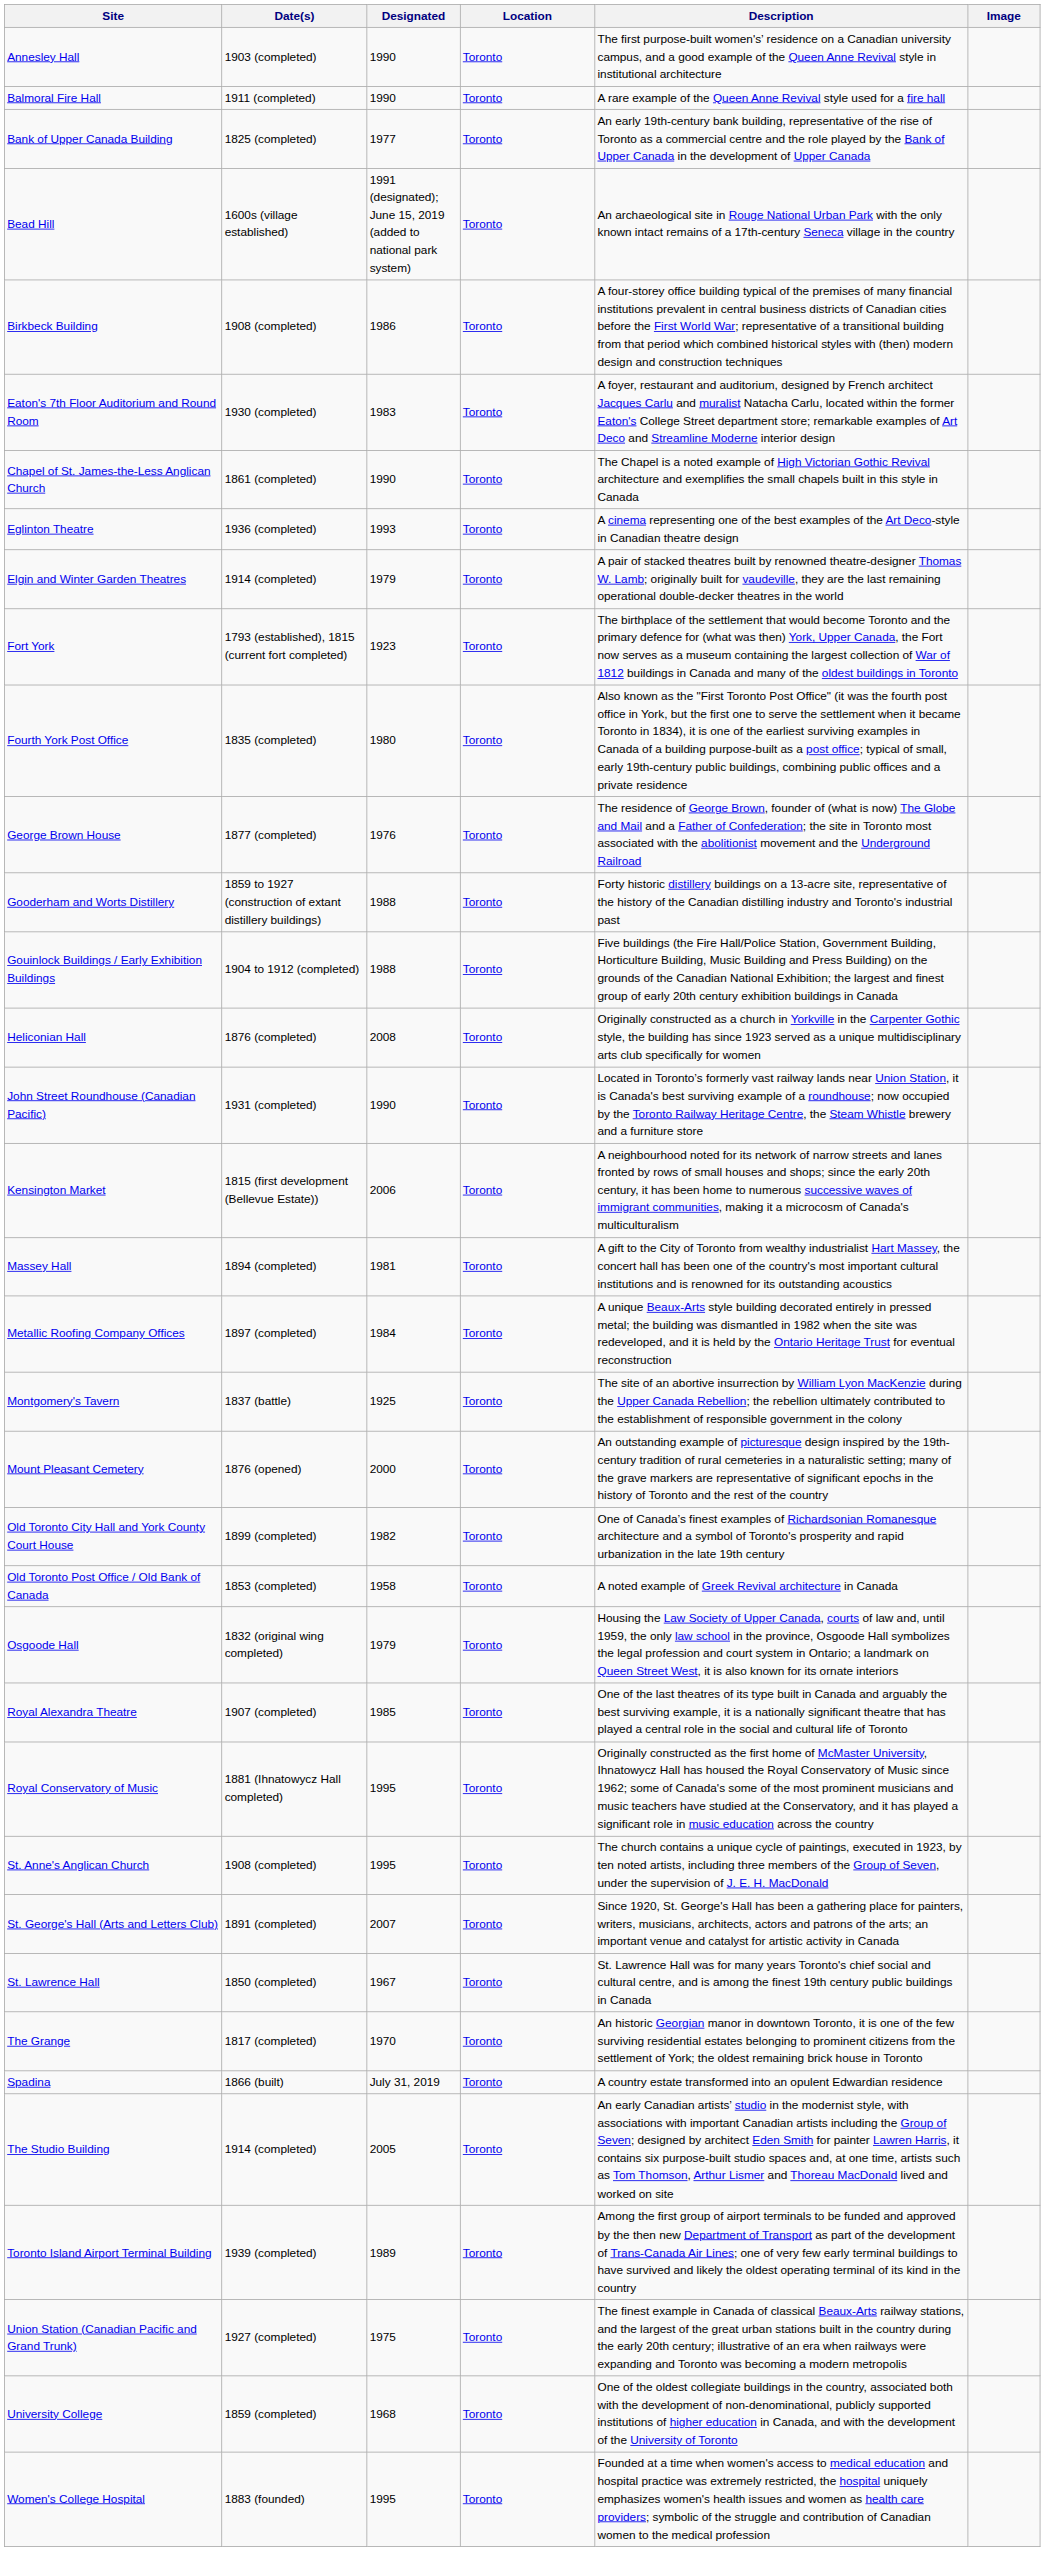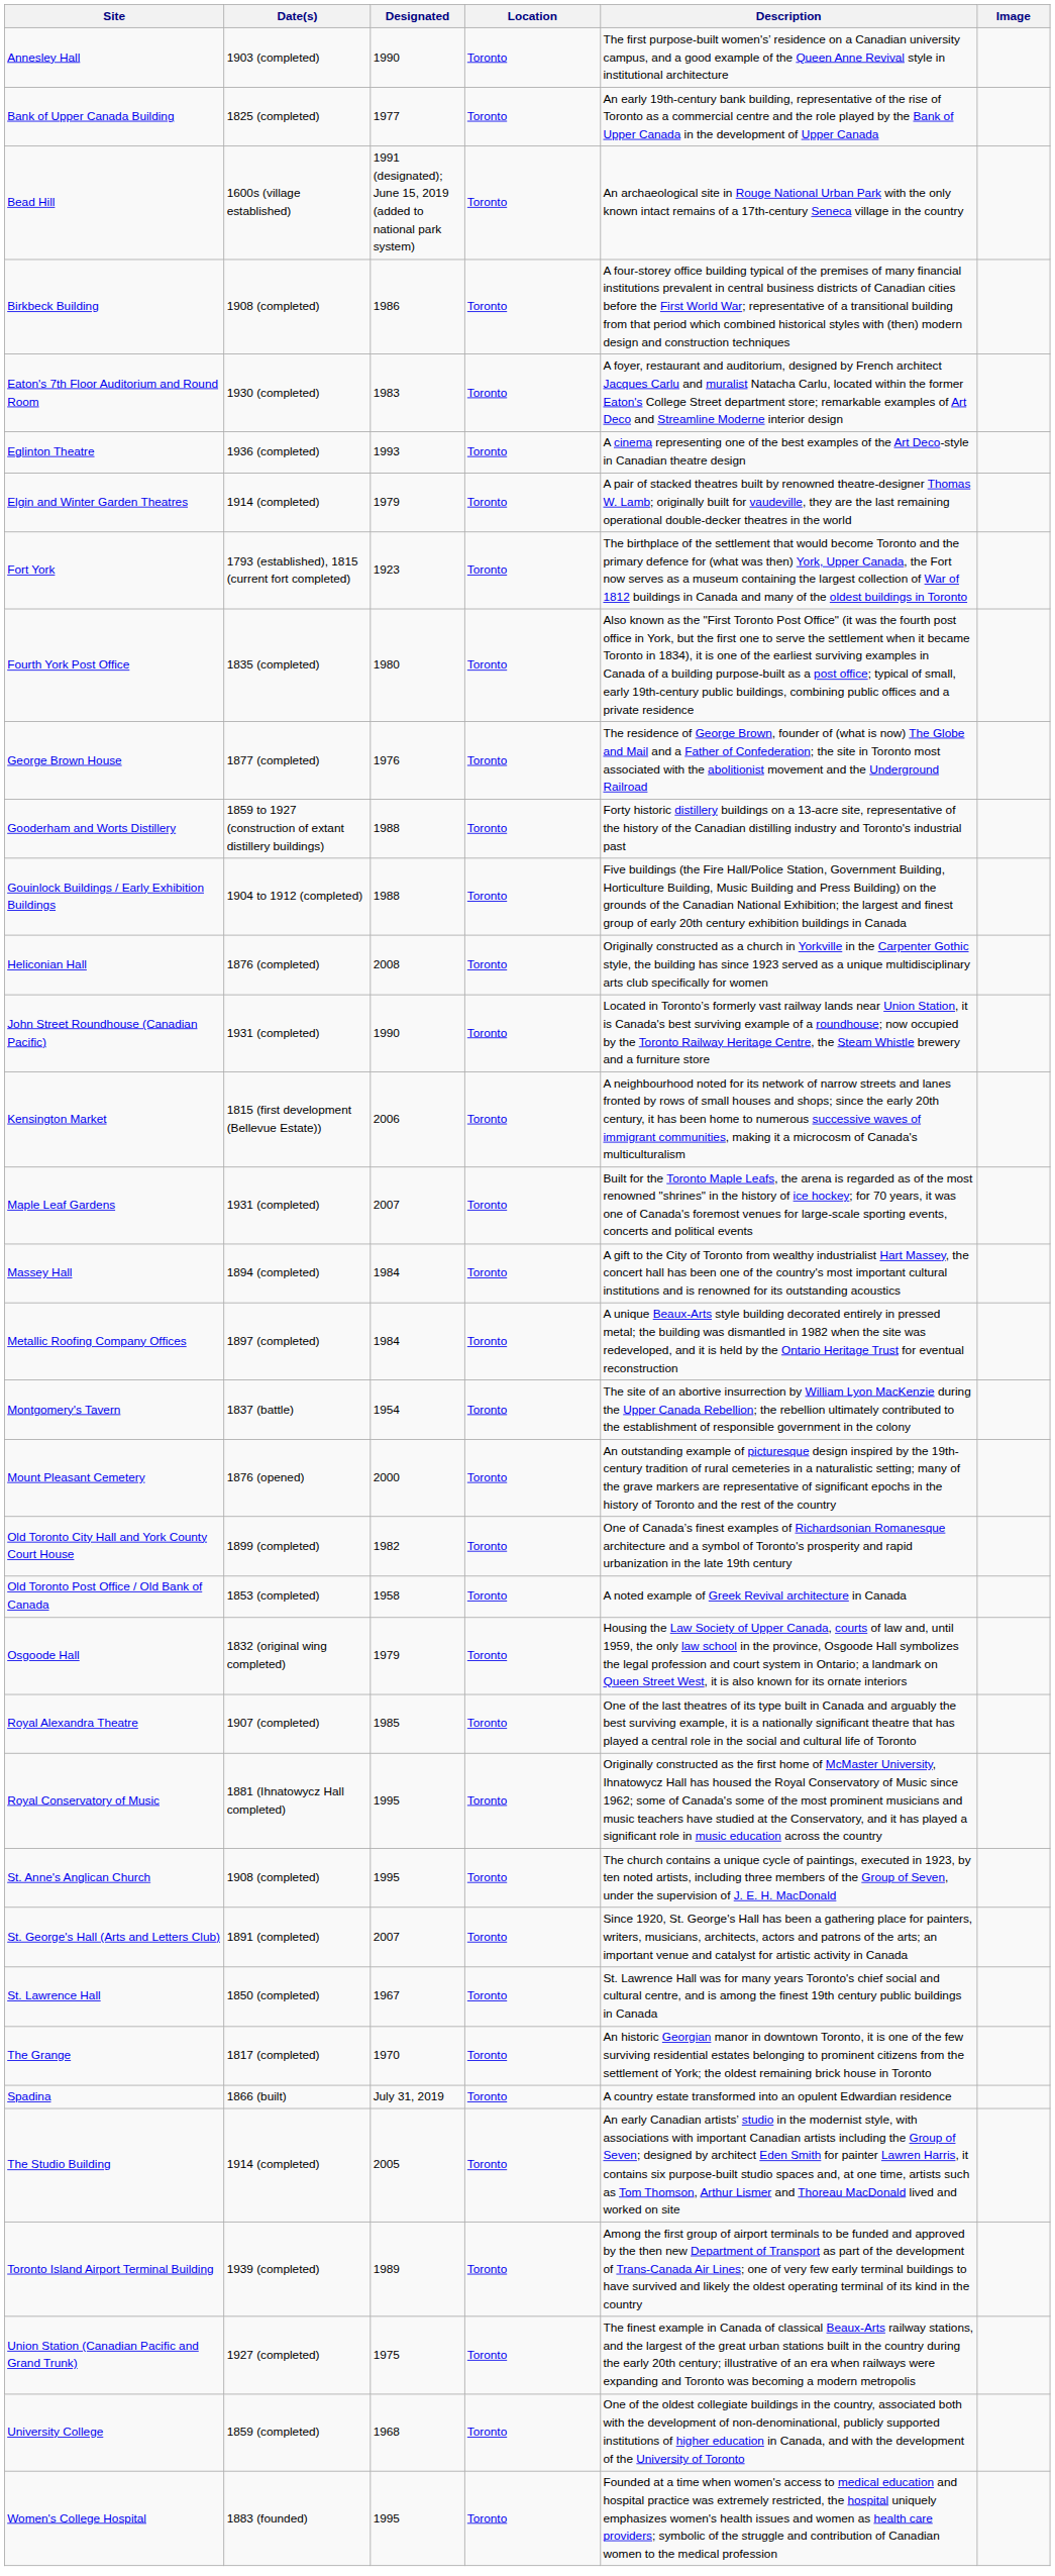- row: Balmoral Fire Hall | 1911 (completed) | 1990 | Toronto | A rare example of the Queen Anne Revival style used for a fire hall
- row: Chapel of St. James-the-Less Anglican Church | 1861 (completed) | 1990 | Toronto | The Chapel is a noted example of High Victorian Gothic Revival architecture and exemplifies the small chapels built in this style in Canada
+ row: Maple Leaf Gardens | 1931 (completed) | 2007 | Toronto | Built for the Toronto Maple Leafs, the arena is regarded as of the most renowned "shrines" in the history of ice hockey; for 70 years, it was one of Canada's foremost venues for large-scale sporting events, concerts and political events
Massey Hall | Designated: 1981 -> 1984
Montgomery's Tavern | Designated: 1925 -> 1954
